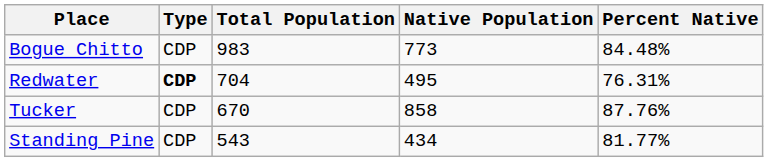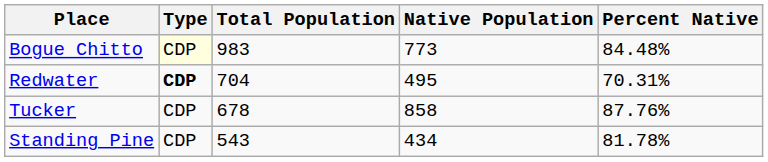Bogue Chitto | Type: no background -> lightyellow background
Redwater | Percent Native: 76.31% -> 70.31%
Tucker | Total Population: 670 -> 678
Standing Pine | Percent Native: 81.77% -> 81.78%
